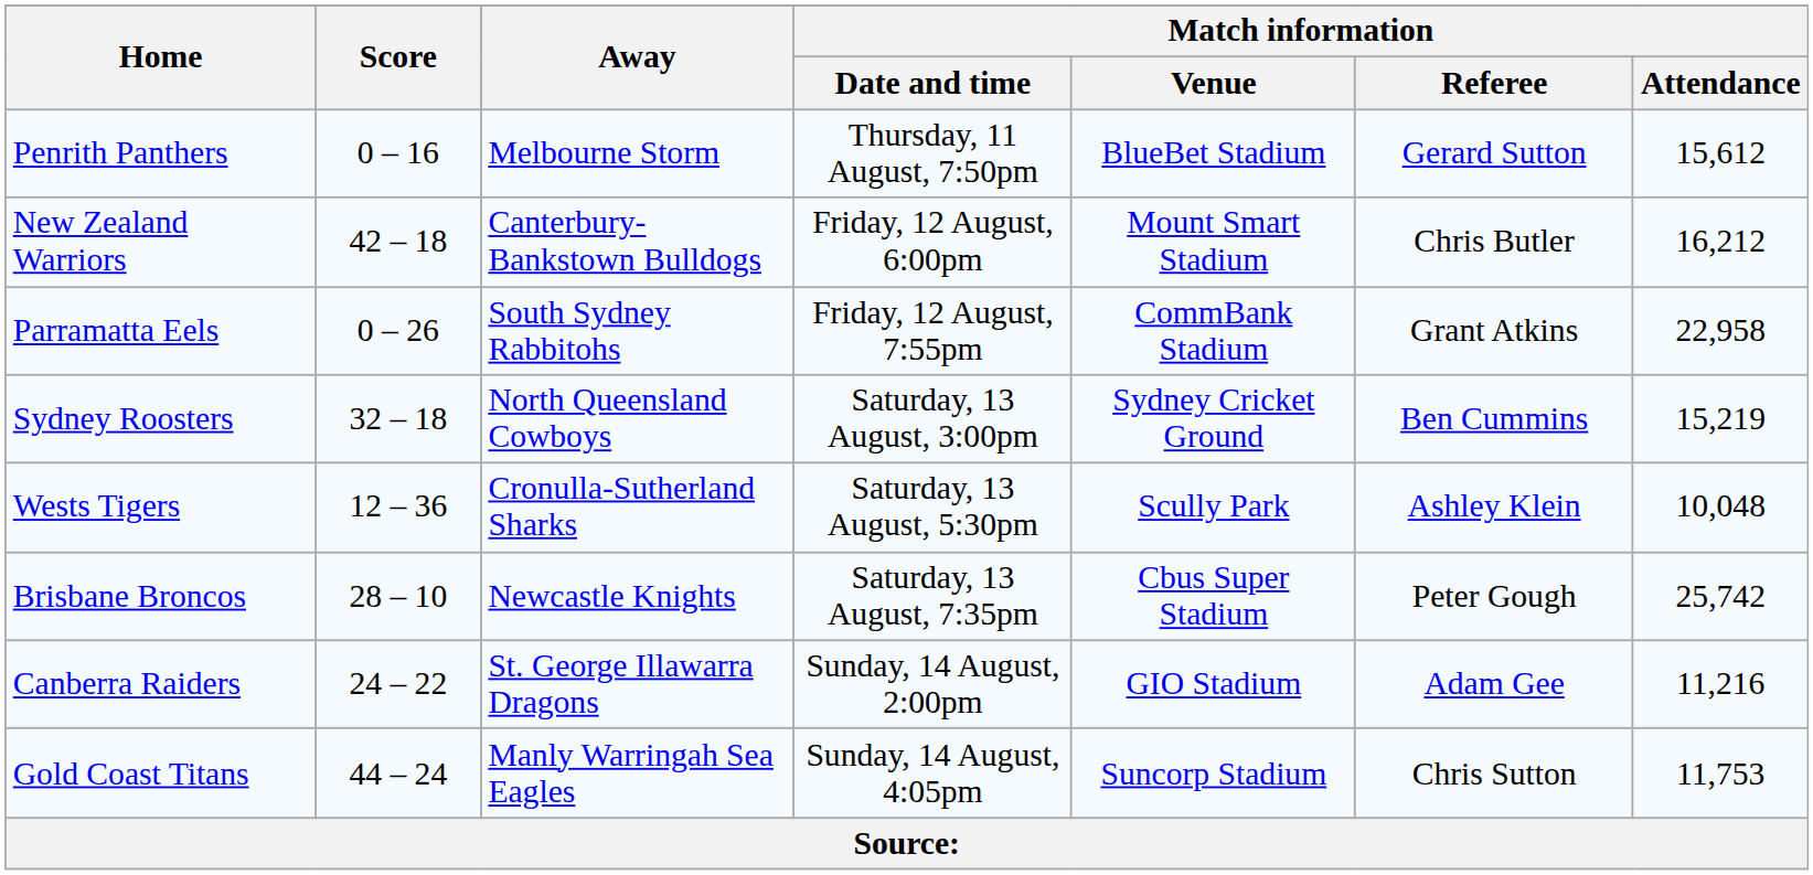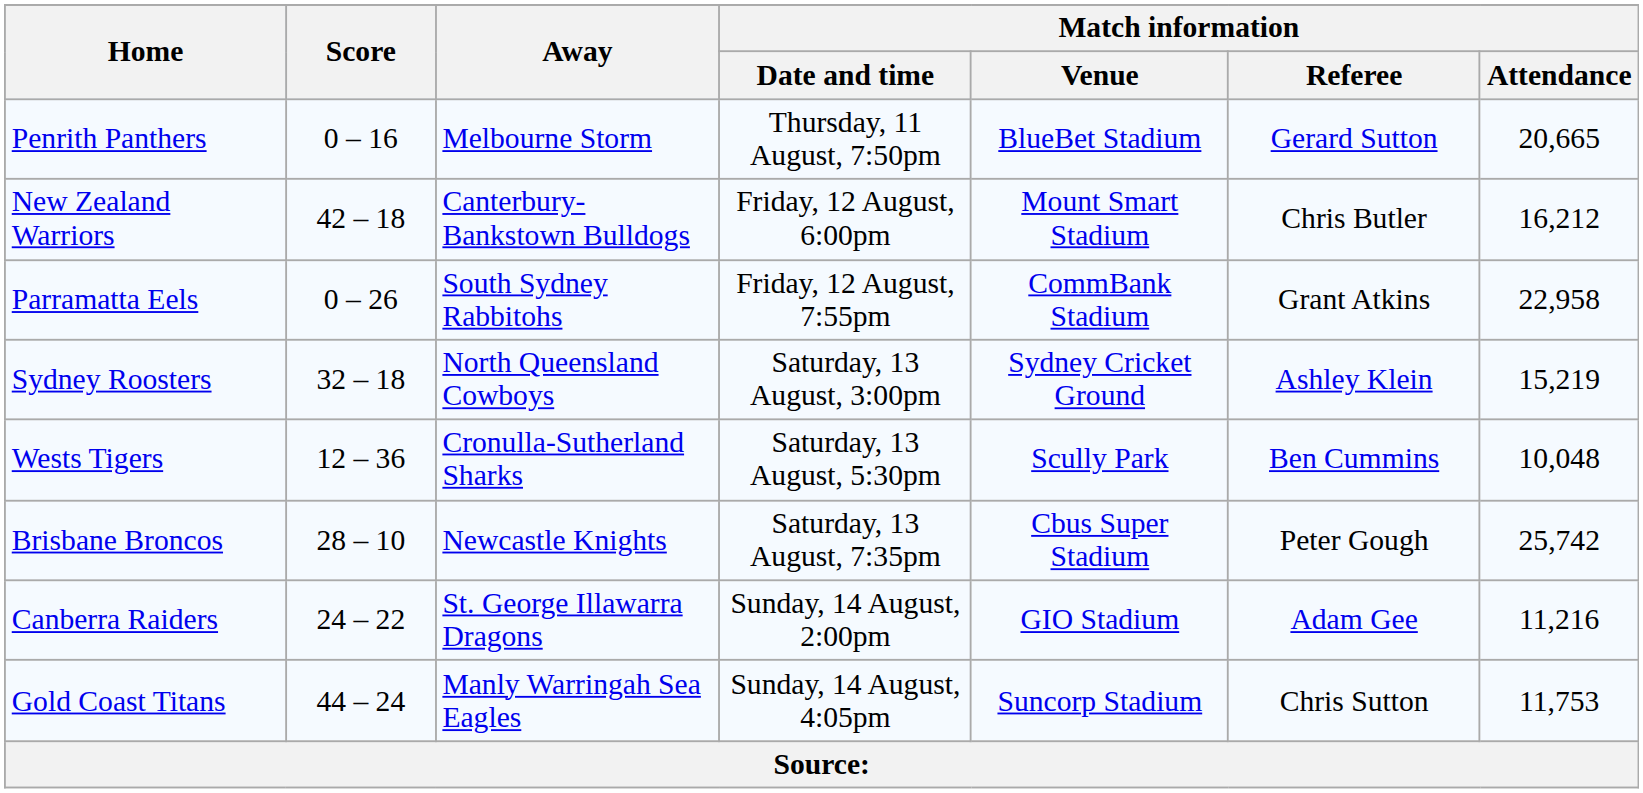Penrith Panthers | Match information / Attendance: 15,612 -> 20,665
Sydney Roosters | Match information / Referee: Ben Cummins -> Ashley Klein
Wests Tigers | Match information / Referee: Ashley Klein -> Ben Cummins
